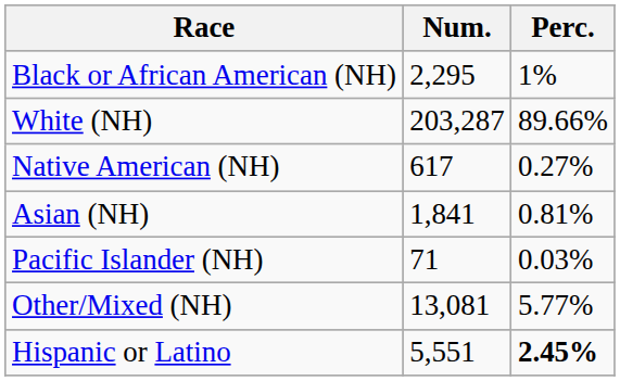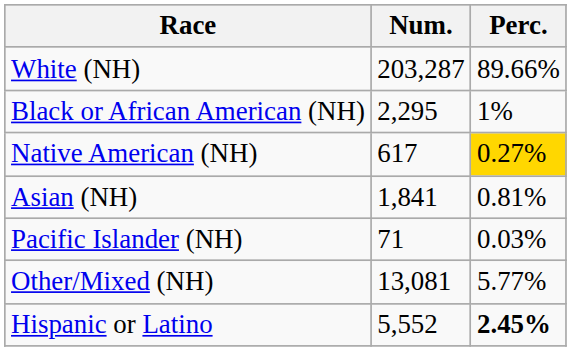rows swapped: White (NH) <-> Black or African American (NH)
Native American (NH) | Perc.: no background -> gold background
Hispanic or Latino | Num.: 5,551 -> 5,552
